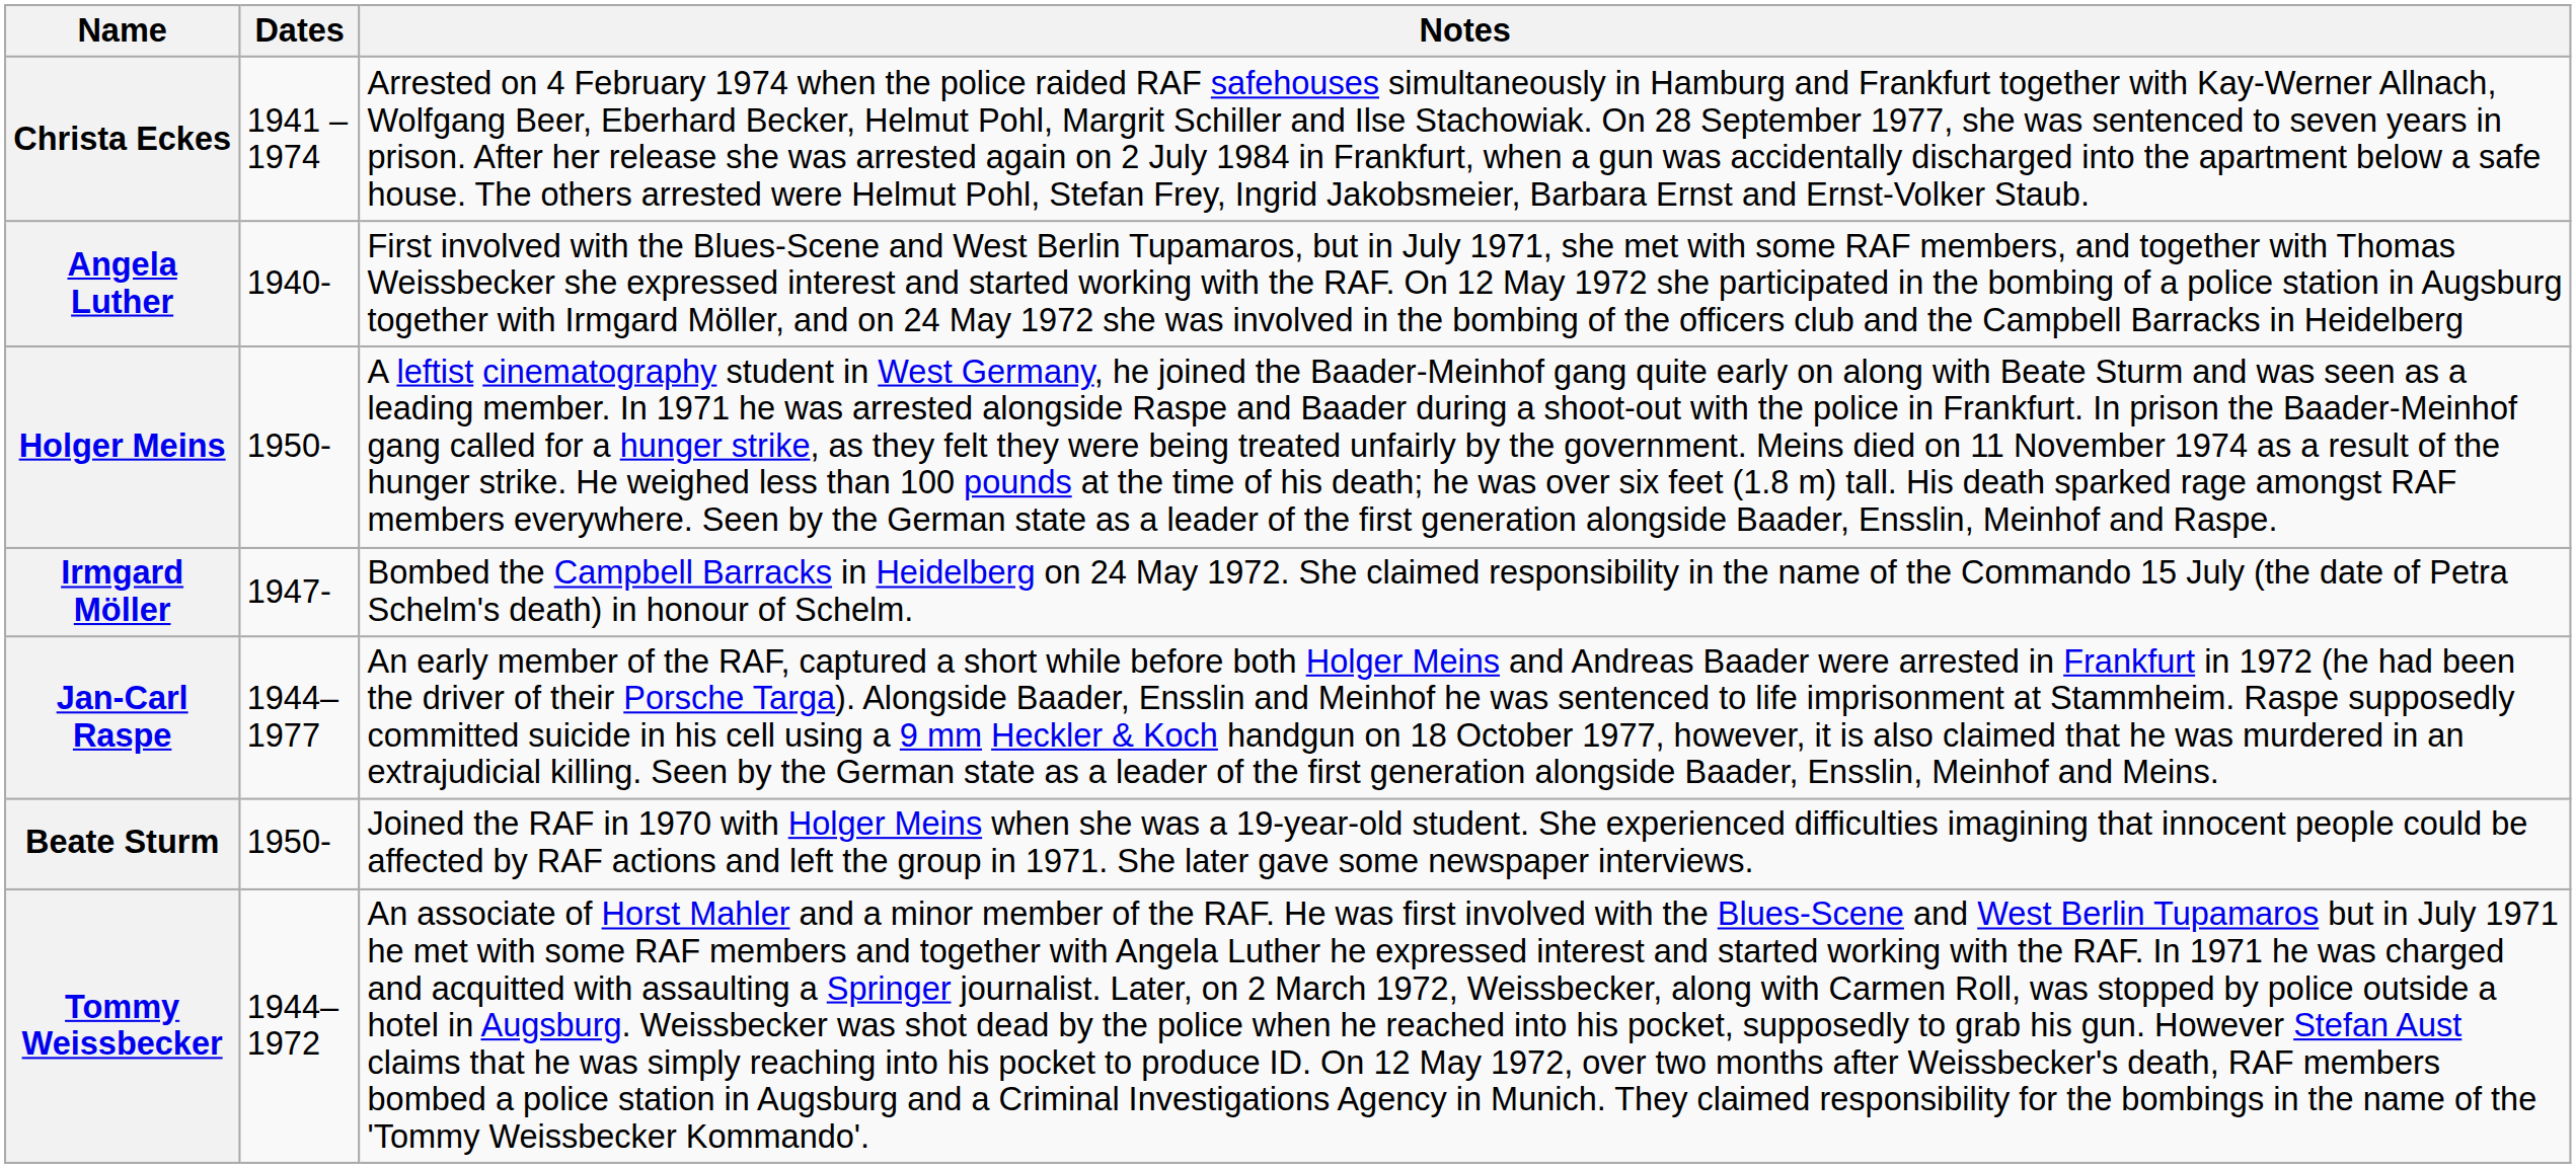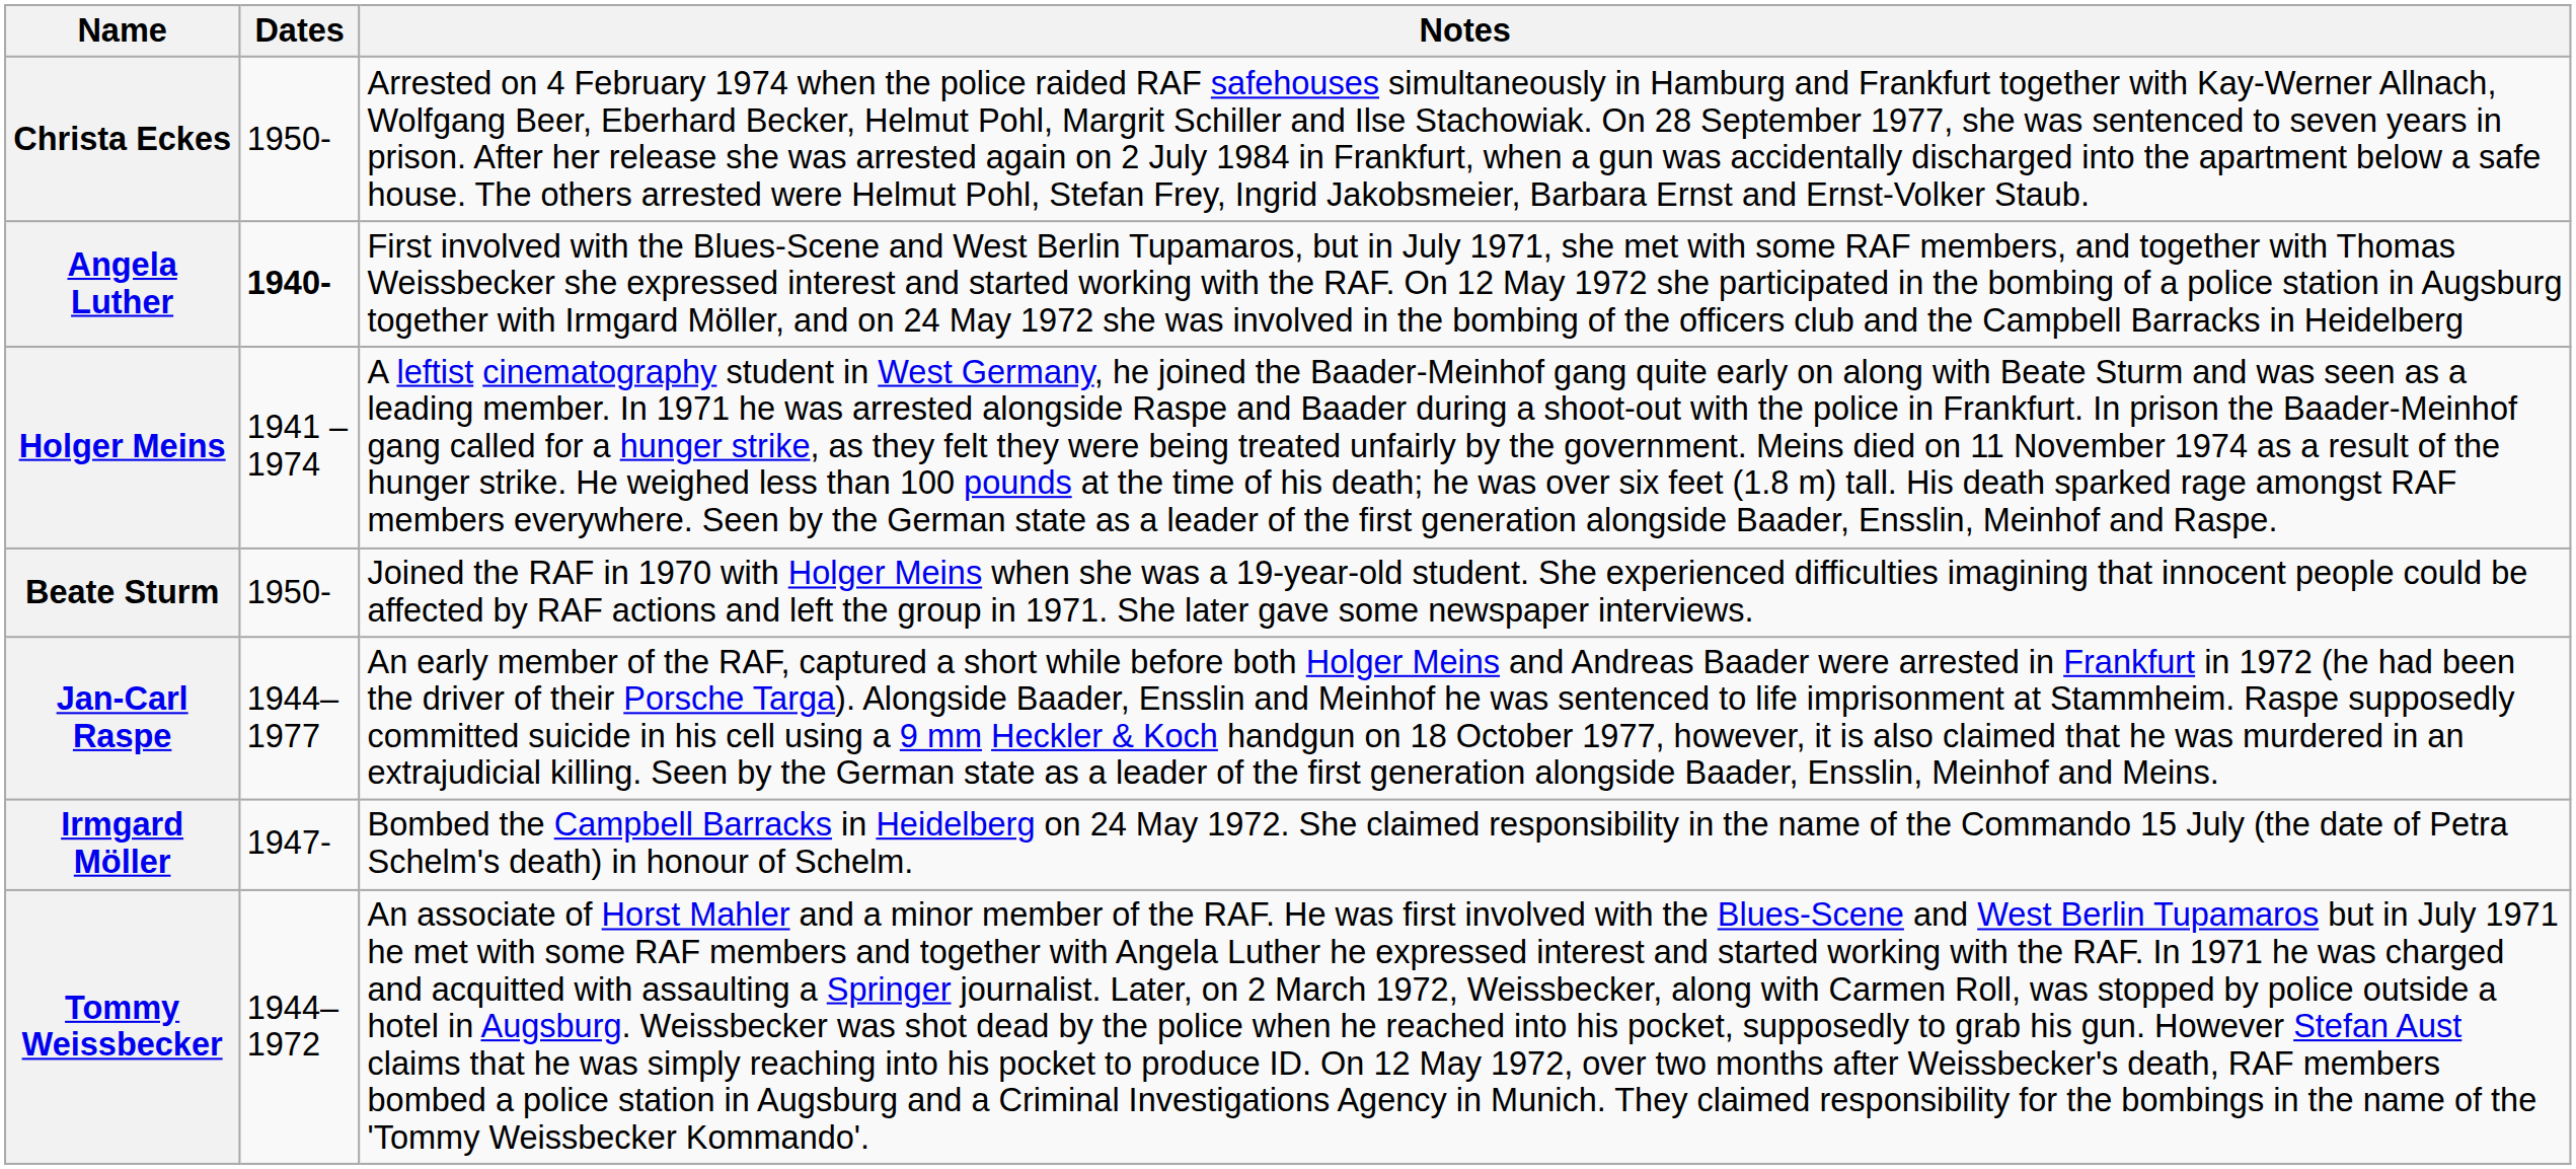Christa Eckes | Dates: 1941 – 1974 -> 1950-
Angela Luther | Dates: normal -> bold
Holger Meins | Dates: 1950- -> 1941 – 1974
rows swapped: Irmgard Möller <-> Beate Sturm
